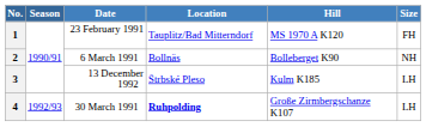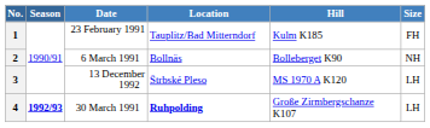1 | Hill: MS 1970 A K120 -> Kulm K185
3 | Hill: Kulm K185 -> MS 1970 A K120
4 | Season: normal -> bold
